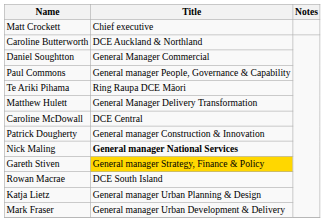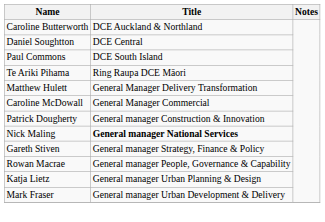- row: Matt Crockett | Chief executive
Daniel Soughtton | Title: General Manager Commercial -> DCE Central
Paul Commons | Title: General manager People, Governance & Capability -> DCE South Island
Caroline McDowall | Title: DCE Central -> General Manager Commercial
Gareth Stiven | Title: gold background -> no background
Rowan Macrae | Title: DCE South Island -> General manager People, Governance & Capability
